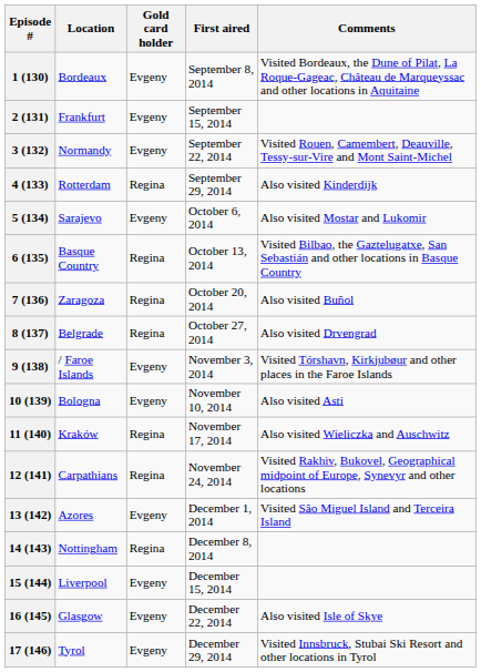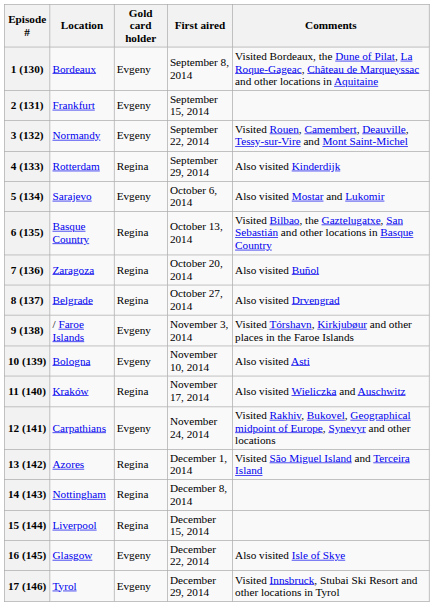12 (141) | Gold card holder: Regina -> Evgeny
13 (142) | Gold card holder: Evgeny -> Regina
15 (144) | Gold card holder: Evgeny -> Regina
